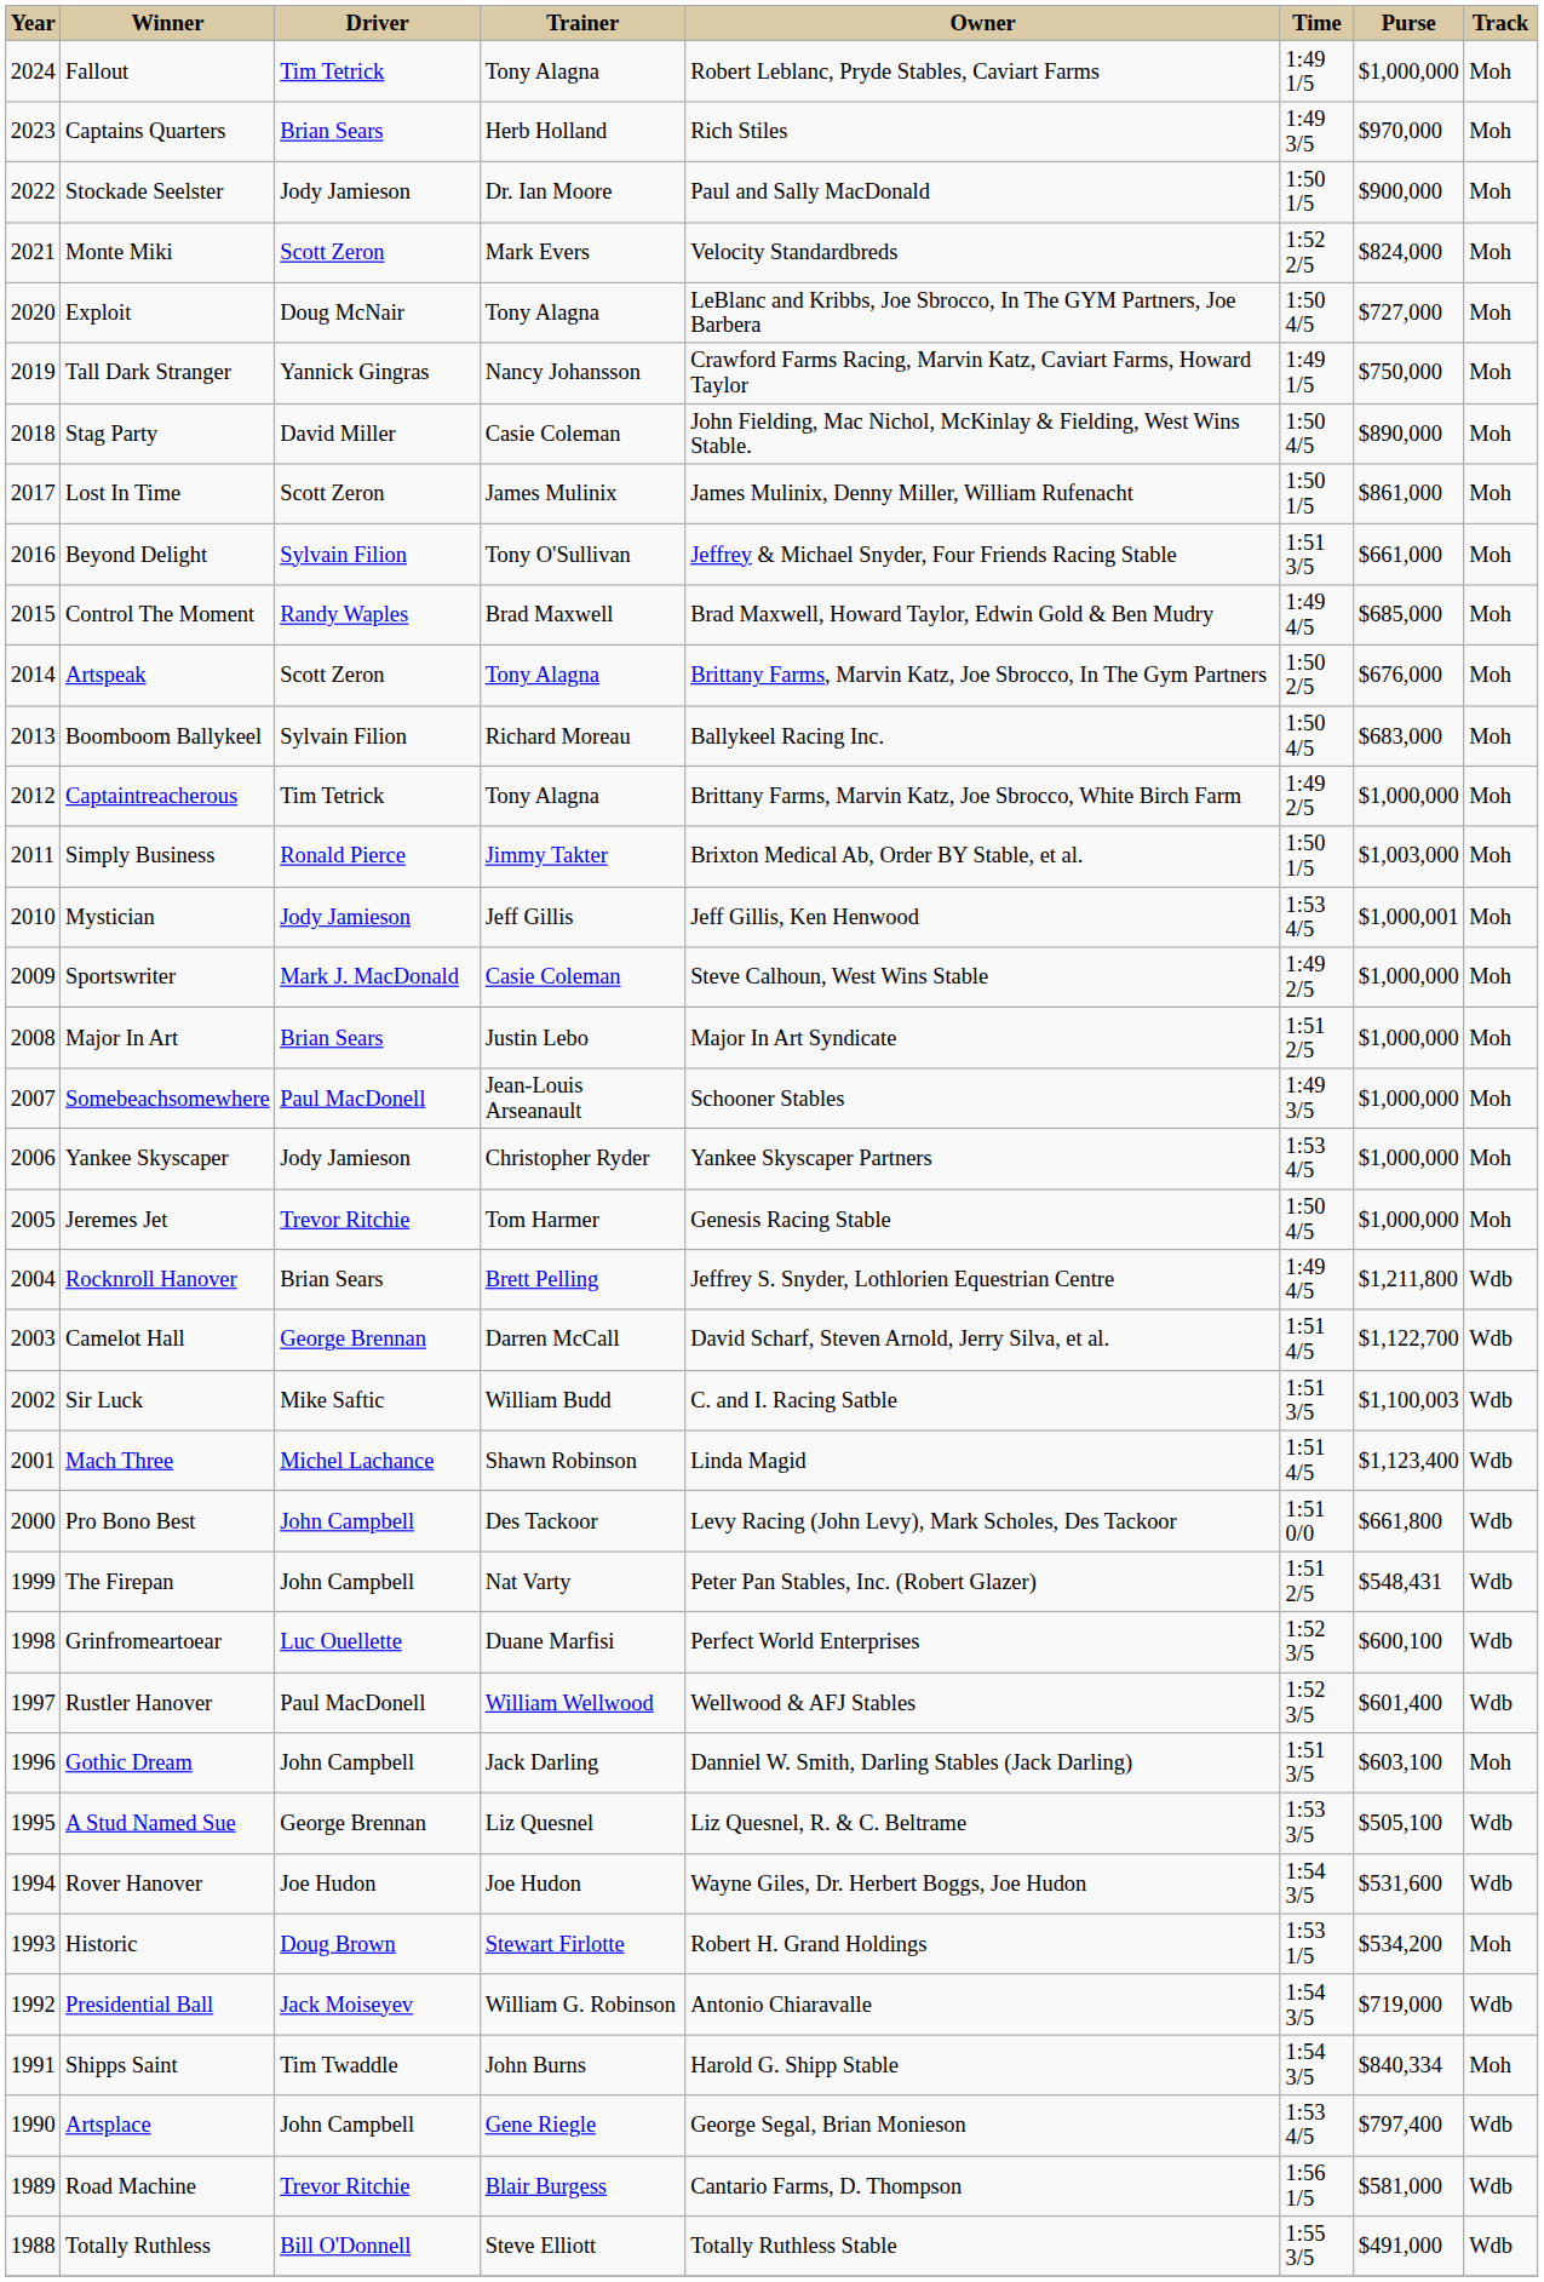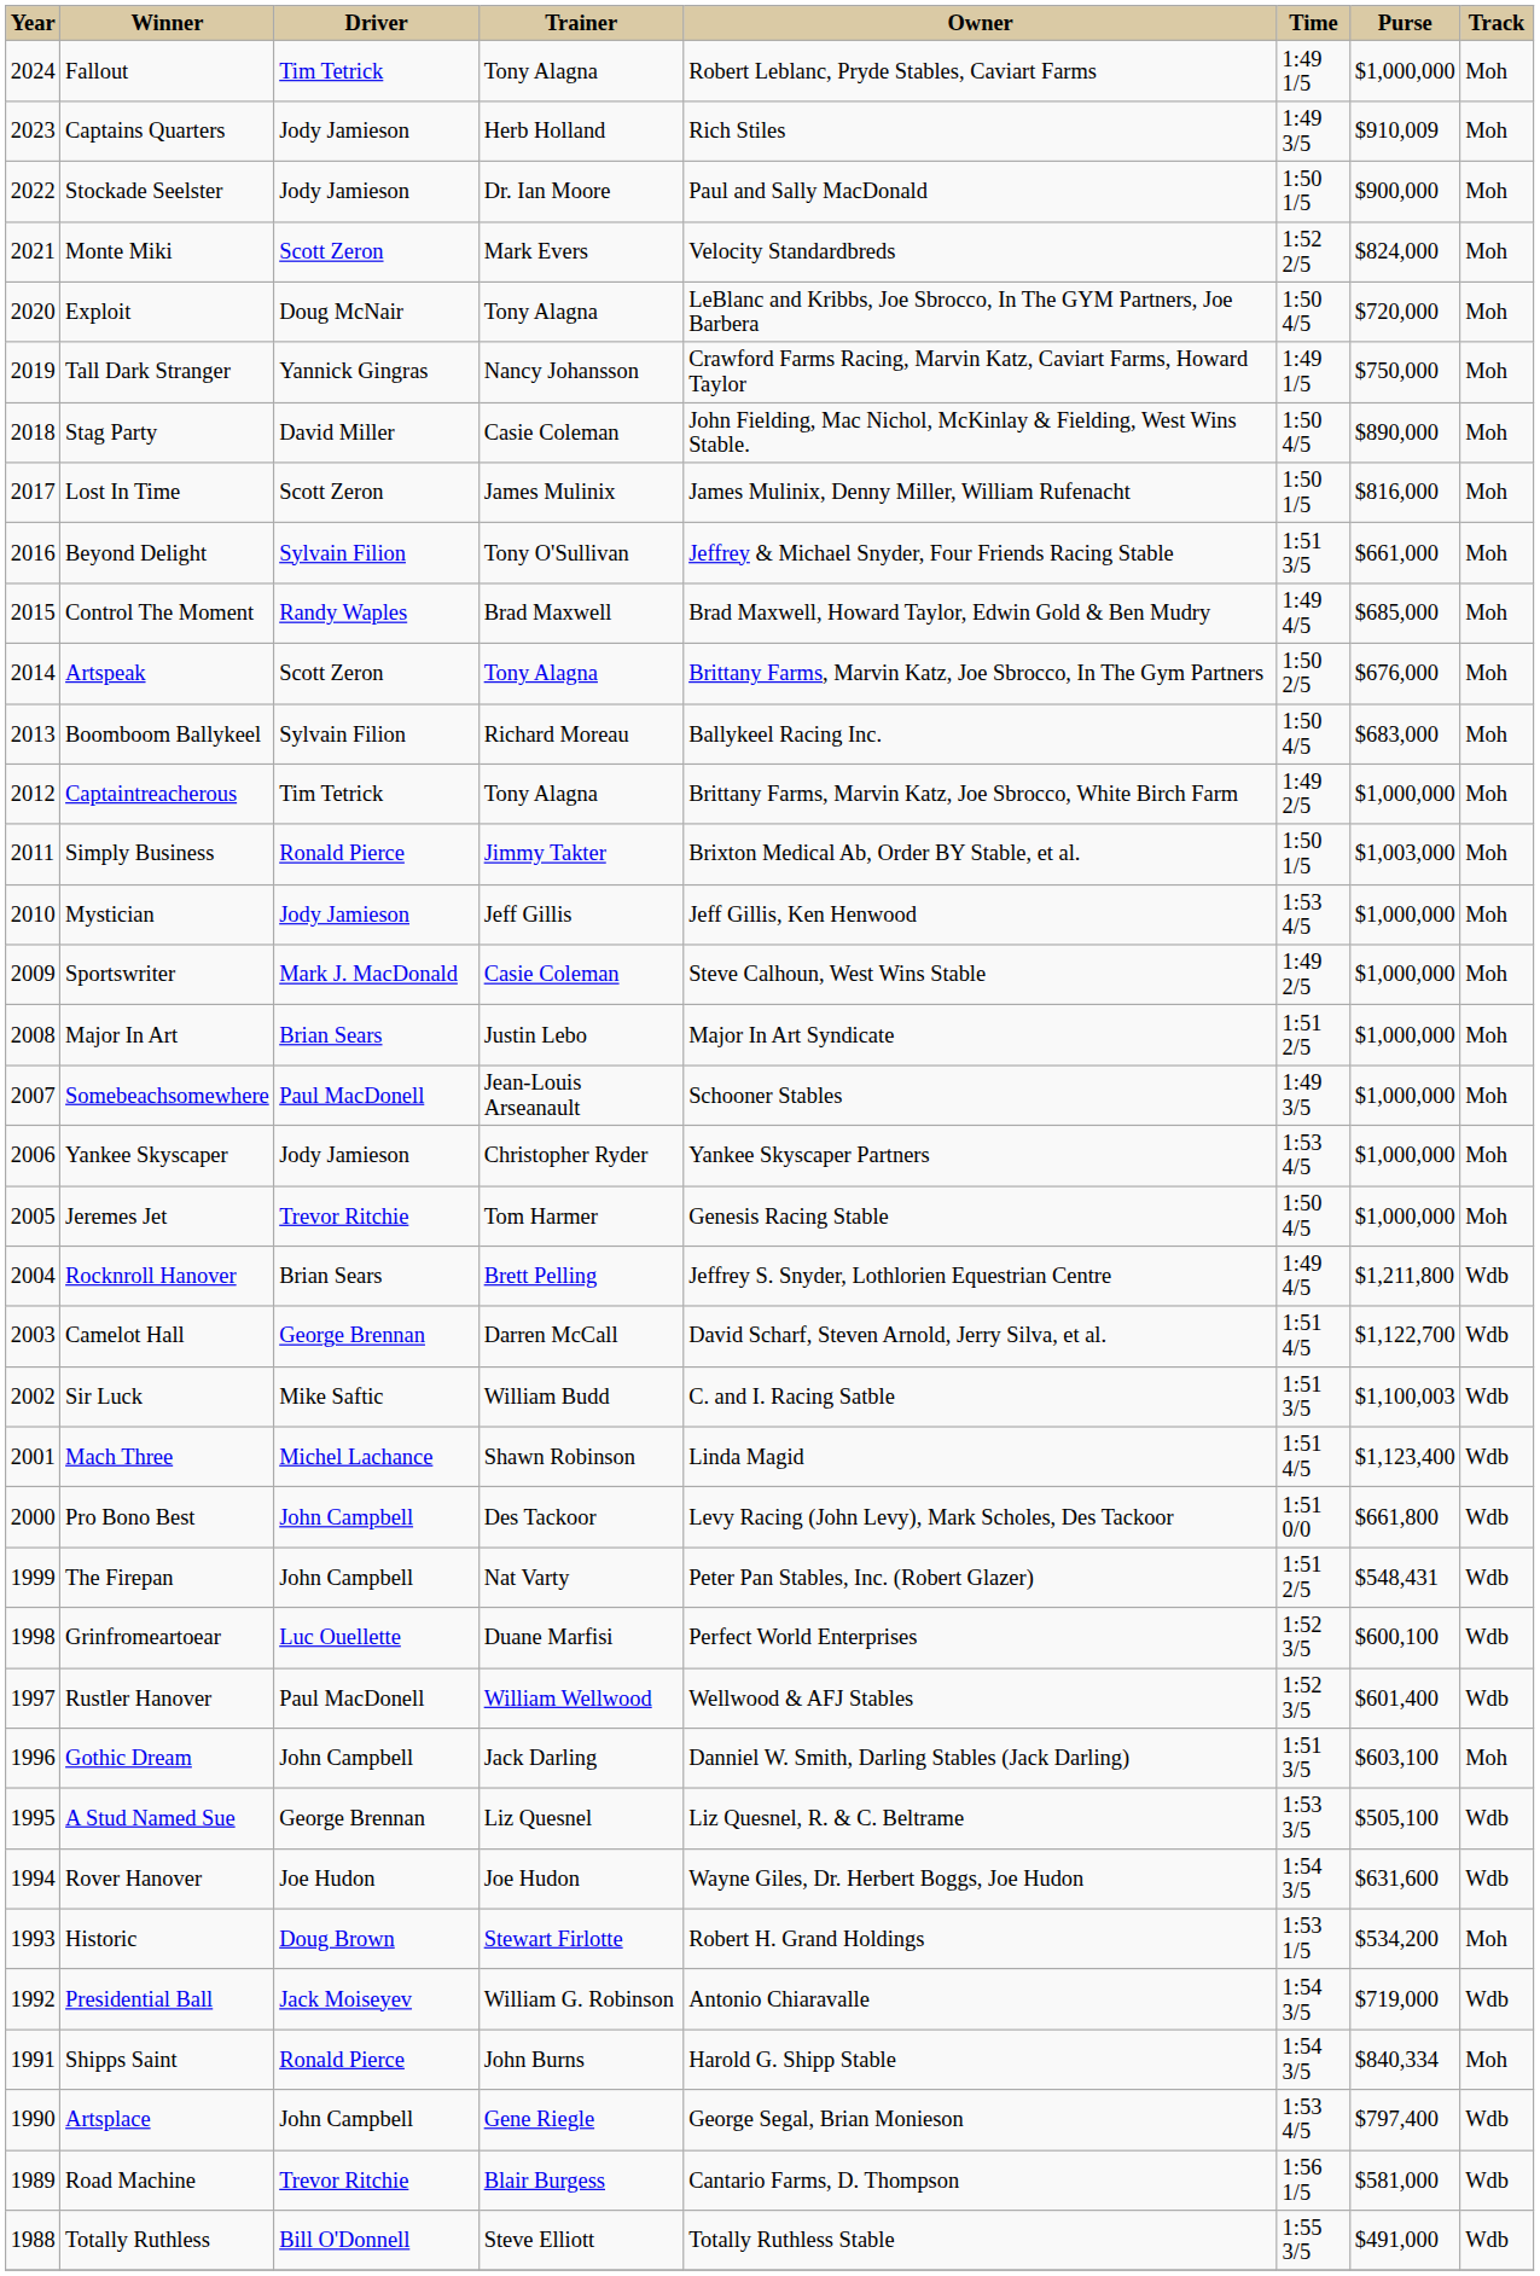Captains Quarters | Driver: Brian Sears -> Jody Jamieson
Captains Quarters | Purse: $970,000 -> $910,009
Exploit | Purse: $727,000 -> $720,000
Lost In Time | Purse: $861,000 -> $816,000
Mystician | Purse: $1,000,001 -> $1,000,000
Rover Hanover | Purse: $531,600 -> $631,600
Shipps Saint | Driver: Tim Twaddle -> Ronald Pierce
